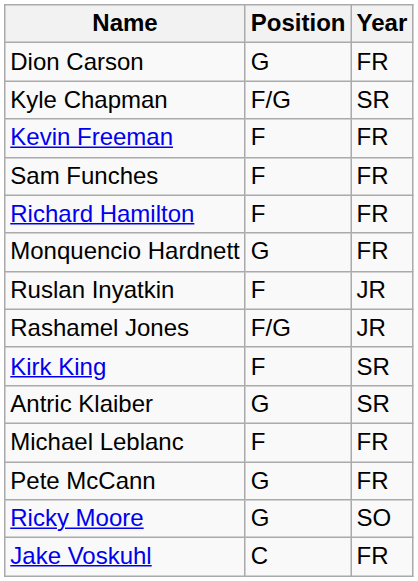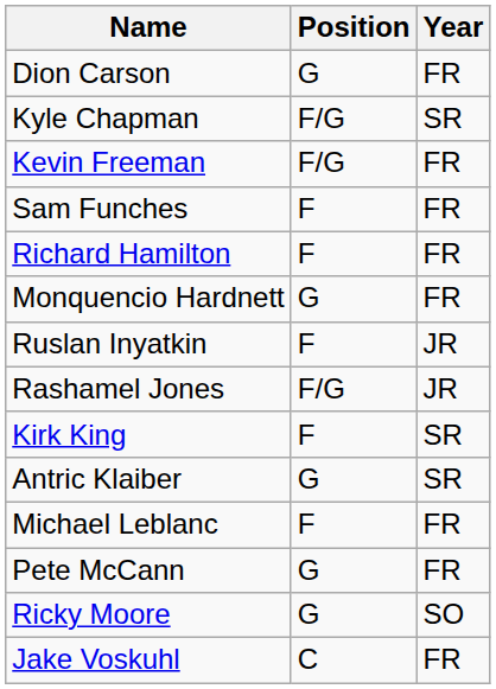Kevin Freeman | Position: F -> F/G
